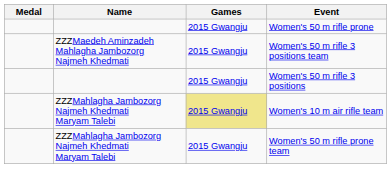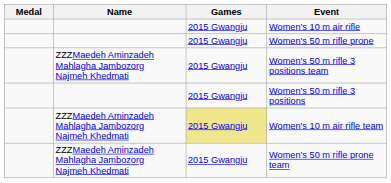+ row: 2015 Gwangju | Women's 10 m air rifle
Women's 10 m air rifle team | Name: ZZZMahlagha Jambozorg Najmeh Khedmati Maryam Talebi -> ZZZMaedeh Aminzadeh Mahlagha Jambozorg Najmeh Khedmati
Women's 50 m rifle prone team | Name: ZZZMahlagha Jambozorg Najmeh Khedmati Maryam Talebi -> ZZZMaedeh Aminzadeh Mahlagha Jambozorg Najmeh Khedmati
